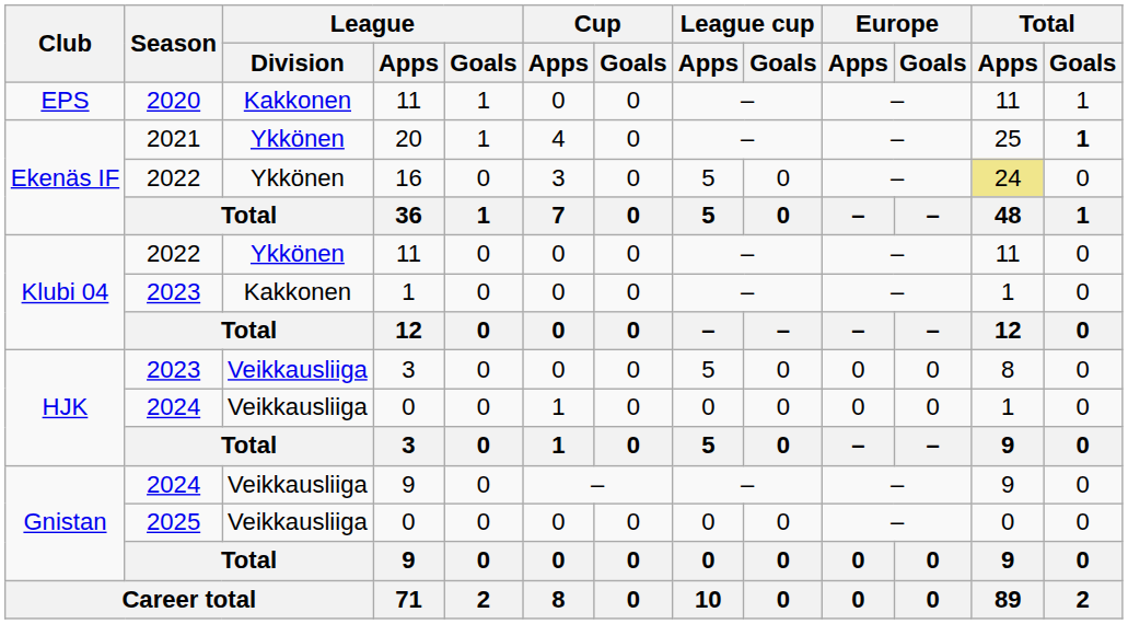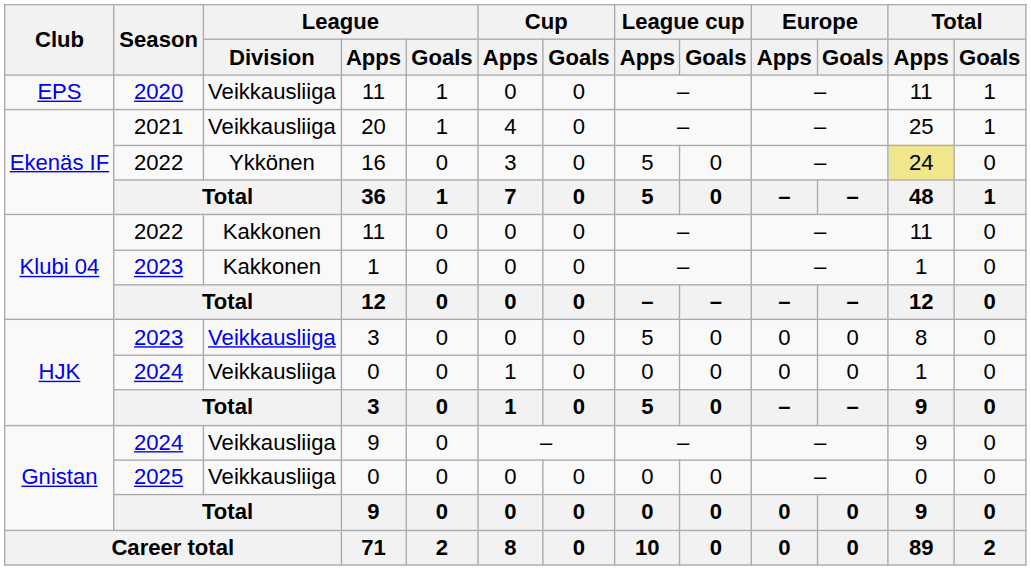2020 / 11 | League / Division: Kakkonen -> Veikkausliiga
20 | League / Division: Ykkönen -> Veikkausliiga
20 | Total / Goals: bold -> normal
2022 / 11 | League / Division: Ykkönen -> Kakkonen
